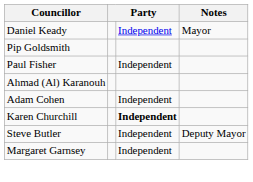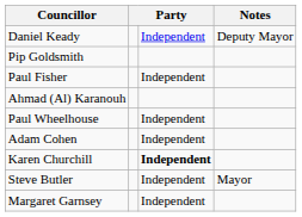Daniel Keady | Notes: Mayor -> Deputy Mayor
+ row: Paul Wheelhouse | Independent
Steve Butler | Notes: Deputy Mayor -> Mayor
